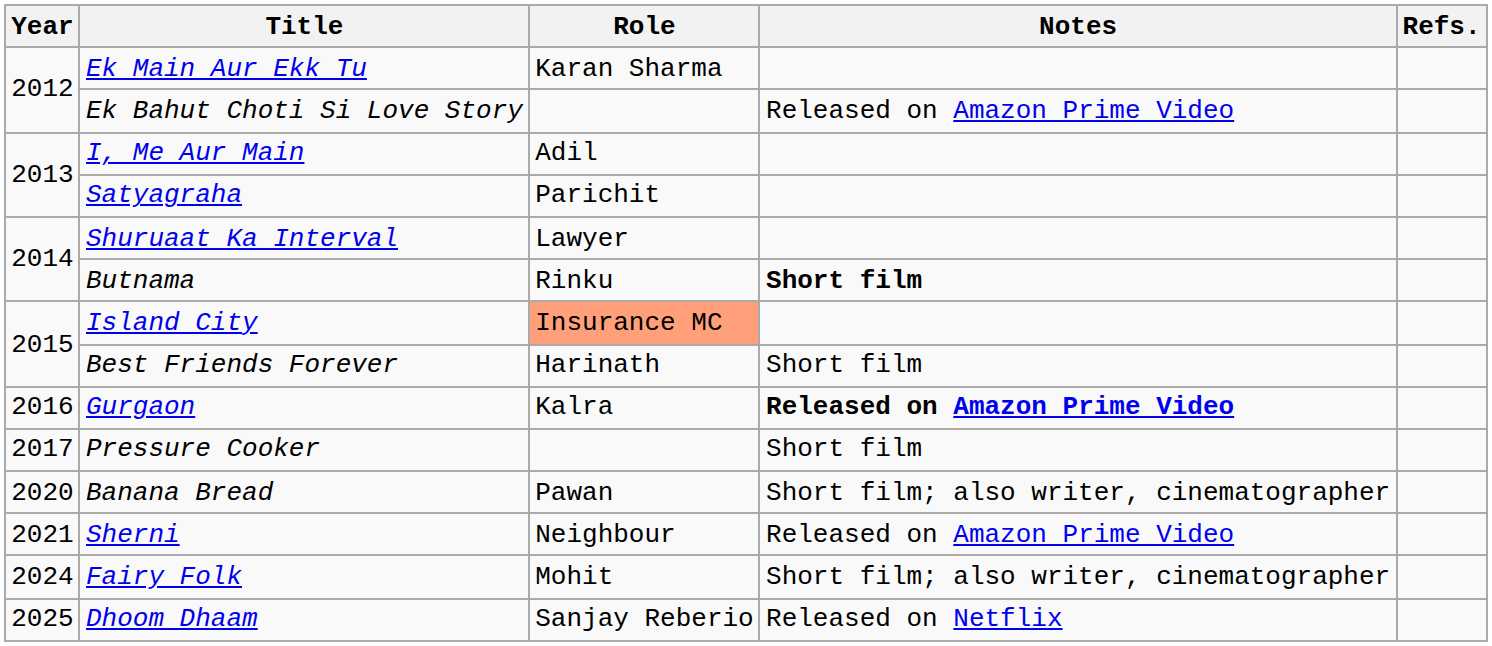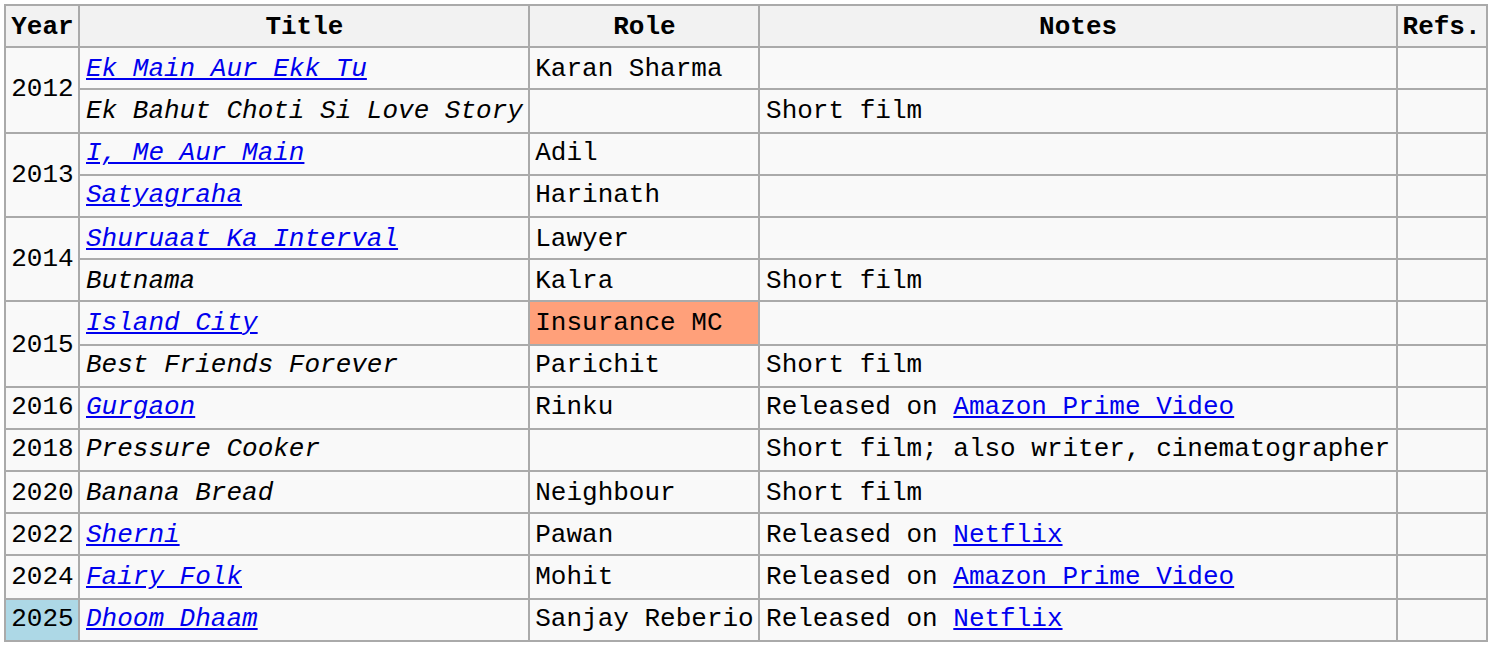Ek Bahut Choti Si Love Story | Notes: Released on Amazon Prime Video -> Short film
Satyagraha | Role: Parichit -> Harinath
Butnama | Role: Rinku -> Kalra
Butnama | Notes: bold -> normal
Best Friends Forever | Role: Harinath -> Parichit
Gurgaon | Role: Kalra -> Rinku
Gurgaon | Notes: bold -> normal
Pressure Cooker | Year: 2017 -> 2018
Pressure Cooker | Notes: Short film -> Short film; also writer, cinematographer
Banana Bread | Role: Pawan -> Neighbour
Banana Bread | Notes: Short film; also writer, cinematographer -> Short film
Sherni | Year: 2021 -> 2022
Sherni | Role: Neighbour -> Pawan
Sherni | Notes: Released on Amazon Prime Video -> Released on Netflix
Fairy Folk | Notes: Short film; also writer, cinematographer -> Released on Amazon Prime Video
Dhoom Dhaam | Year: no background -> lightblue background
